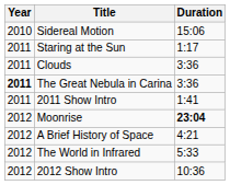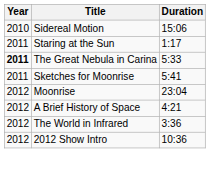- row: 2011 | Clouds | 3:36
The Great Nebula in Carina | Duration: 3:36 -> 5:33
+ row: 2011 | Sketches for Moonrise | 5:41
- row: 2011 | 2011 Show Intro | 1:41
Moonrise | Duration: bold -> normal
The World in Infrared | Duration: 5:33 -> 3:36
